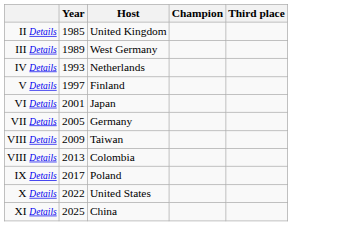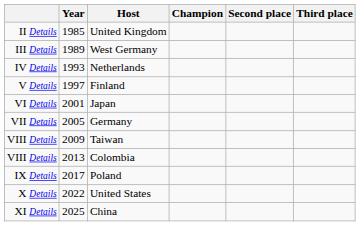+ column: Second place
